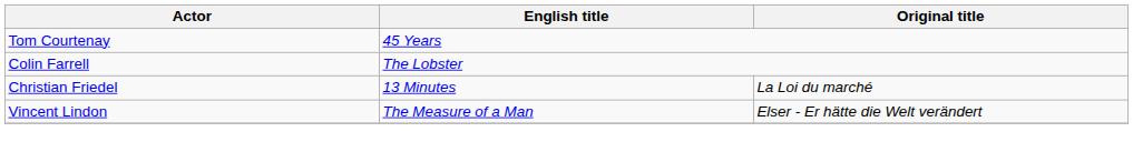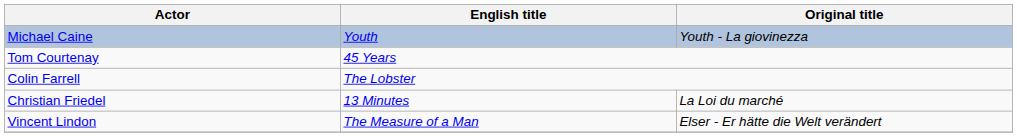+ row: Michael Caine | Youth | Youth - La giovinezza
